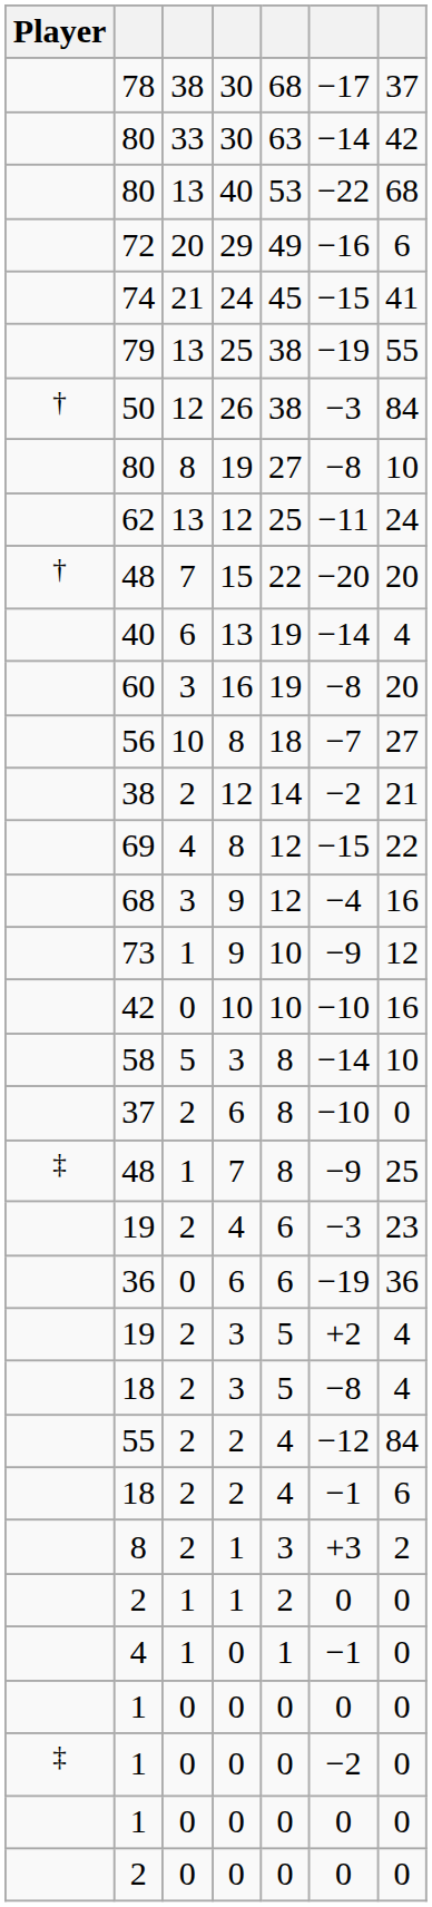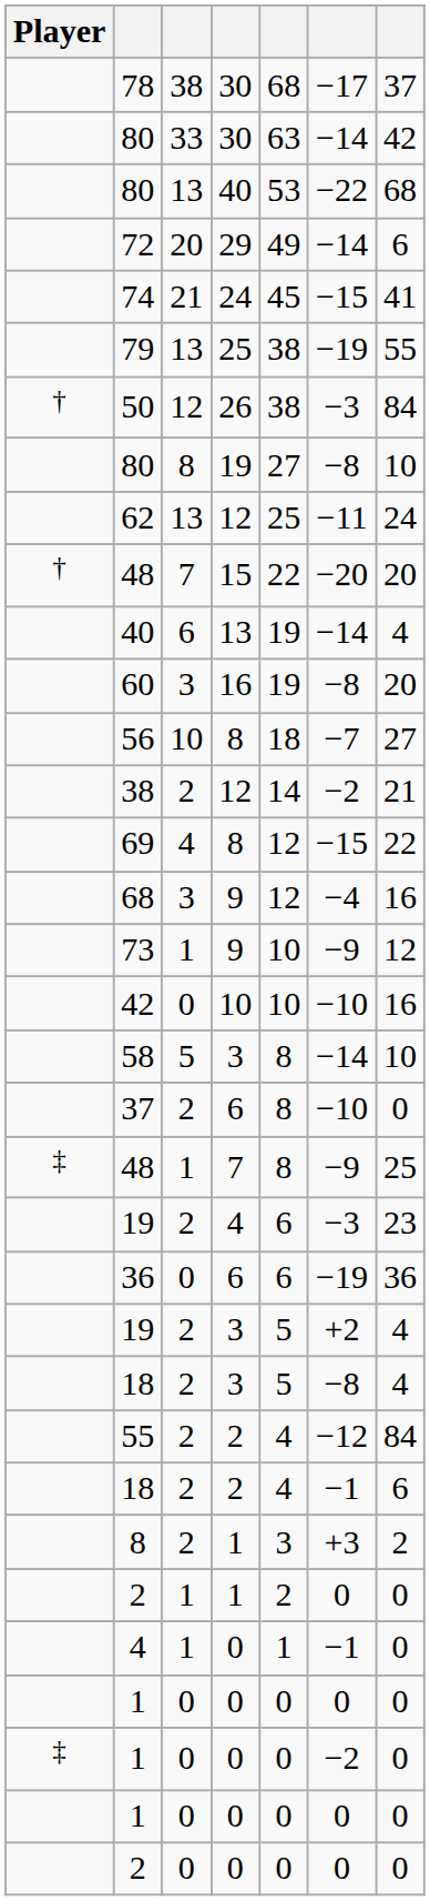72 | column 6: −16 -> −14
